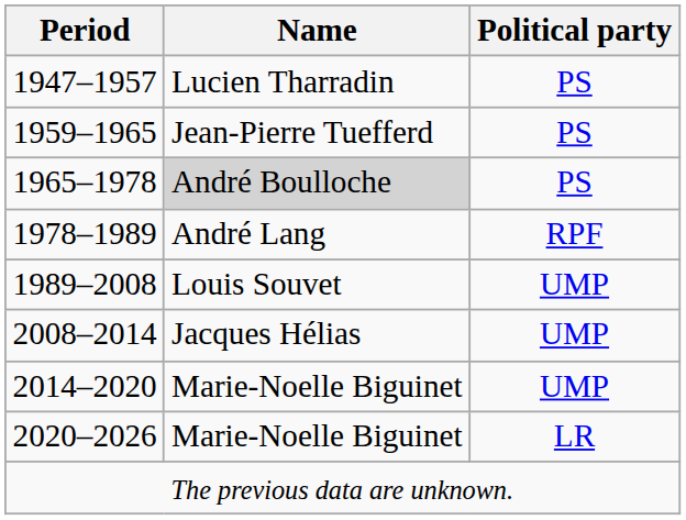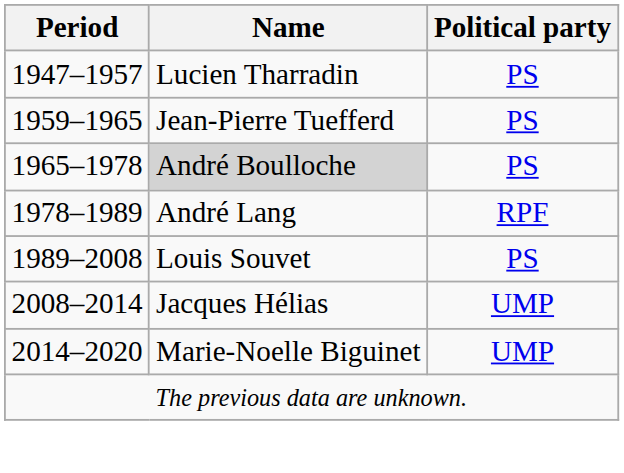1989–2008 | Political party: UMP -> PS
- row: 2020–2026 | Marie-Noelle Biguinet | LR
